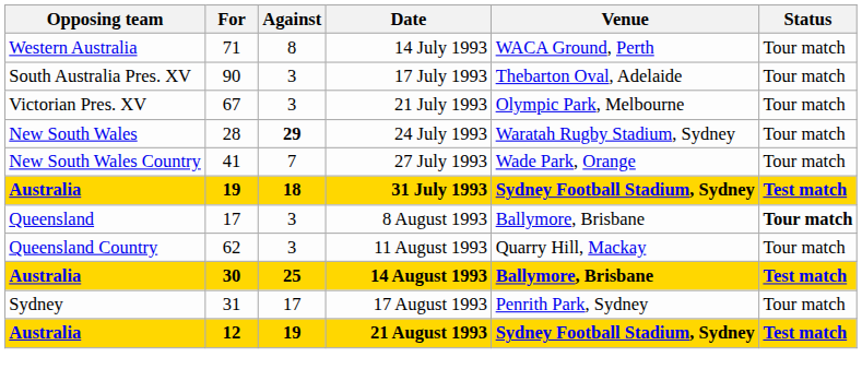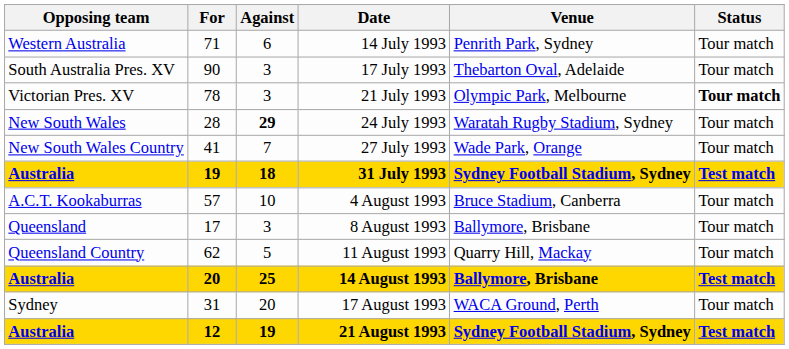14 July 1993 | Against: 8 -> 6
14 July 1993 | Venue: WACA Ground, Perth -> Penrith Park, Sydney
21 July 1993 | For: 67 -> 78
21 July 1993 | Status: normal -> bold
+ row: A.C.T. Kookaburras | 57 | 10 | 4 August 1993 | Bruce Stadium, Canberra | Tour match
8 August 1993 | Status: bold -> normal
11 August 1993 | Against: 3 -> 5
14 August 1993 | For: 30 -> 20
17 August 1993 | Against: 17 -> 20
17 August 1993 | Venue: Penrith Park, Sydney -> WACA Ground, Perth
